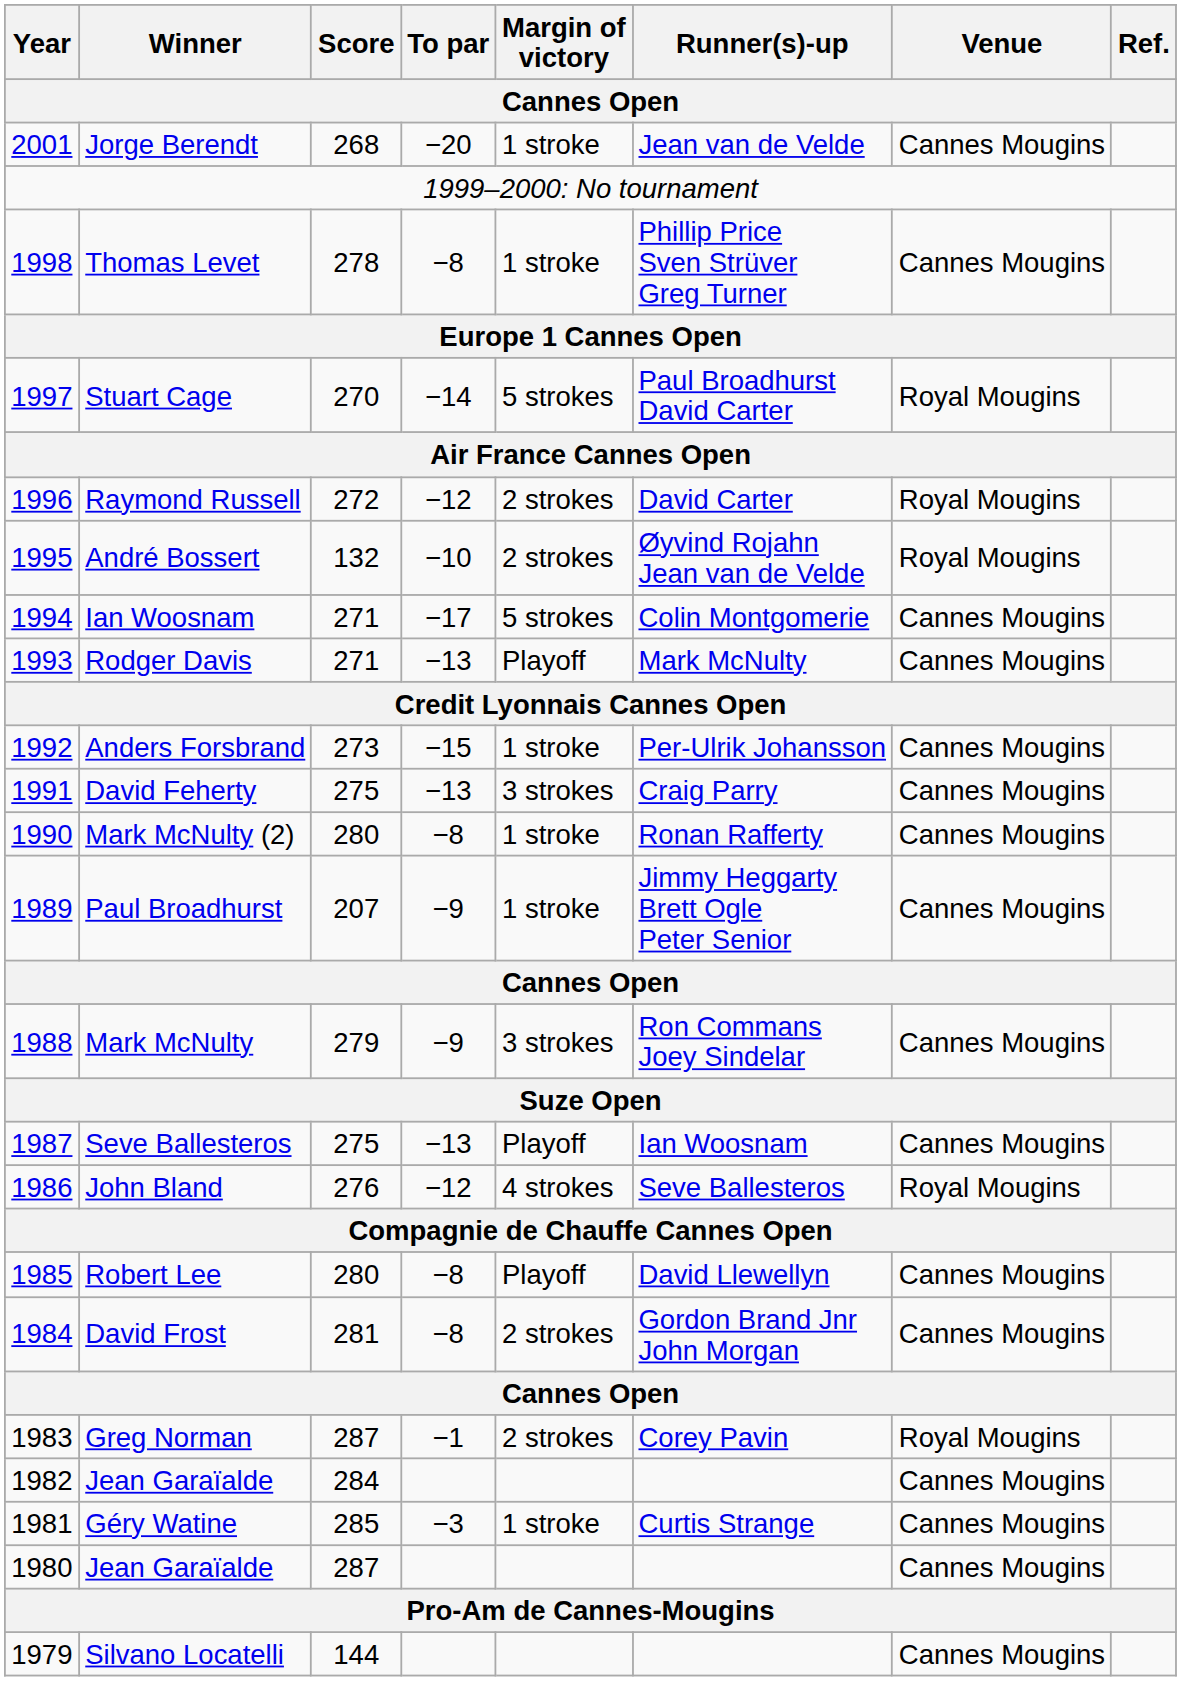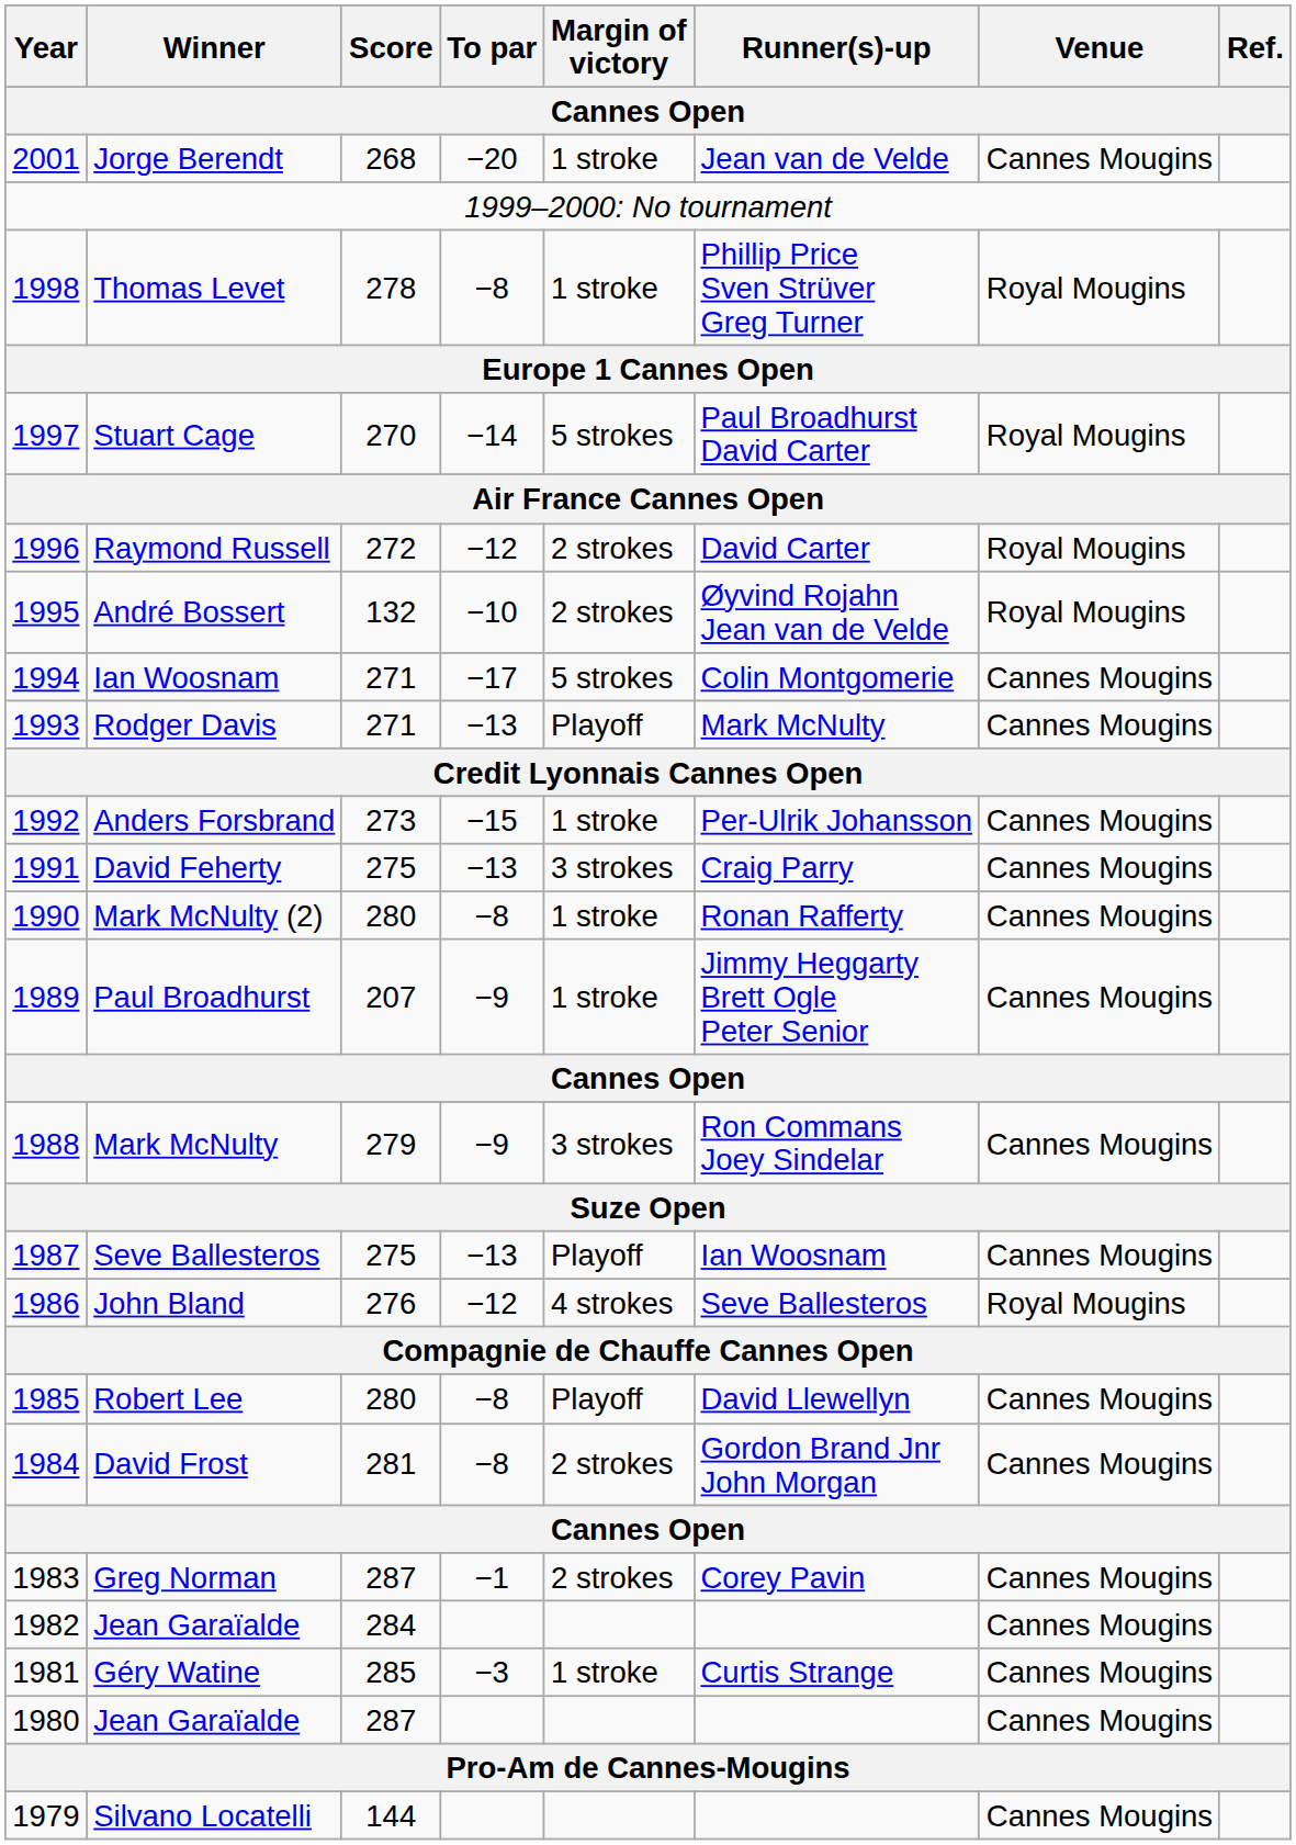Thomas Levet | Venue: Cannes Mougins -> Royal Mougins
Greg Norman | Venue: Royal Mougins -> Cannes Mougins
